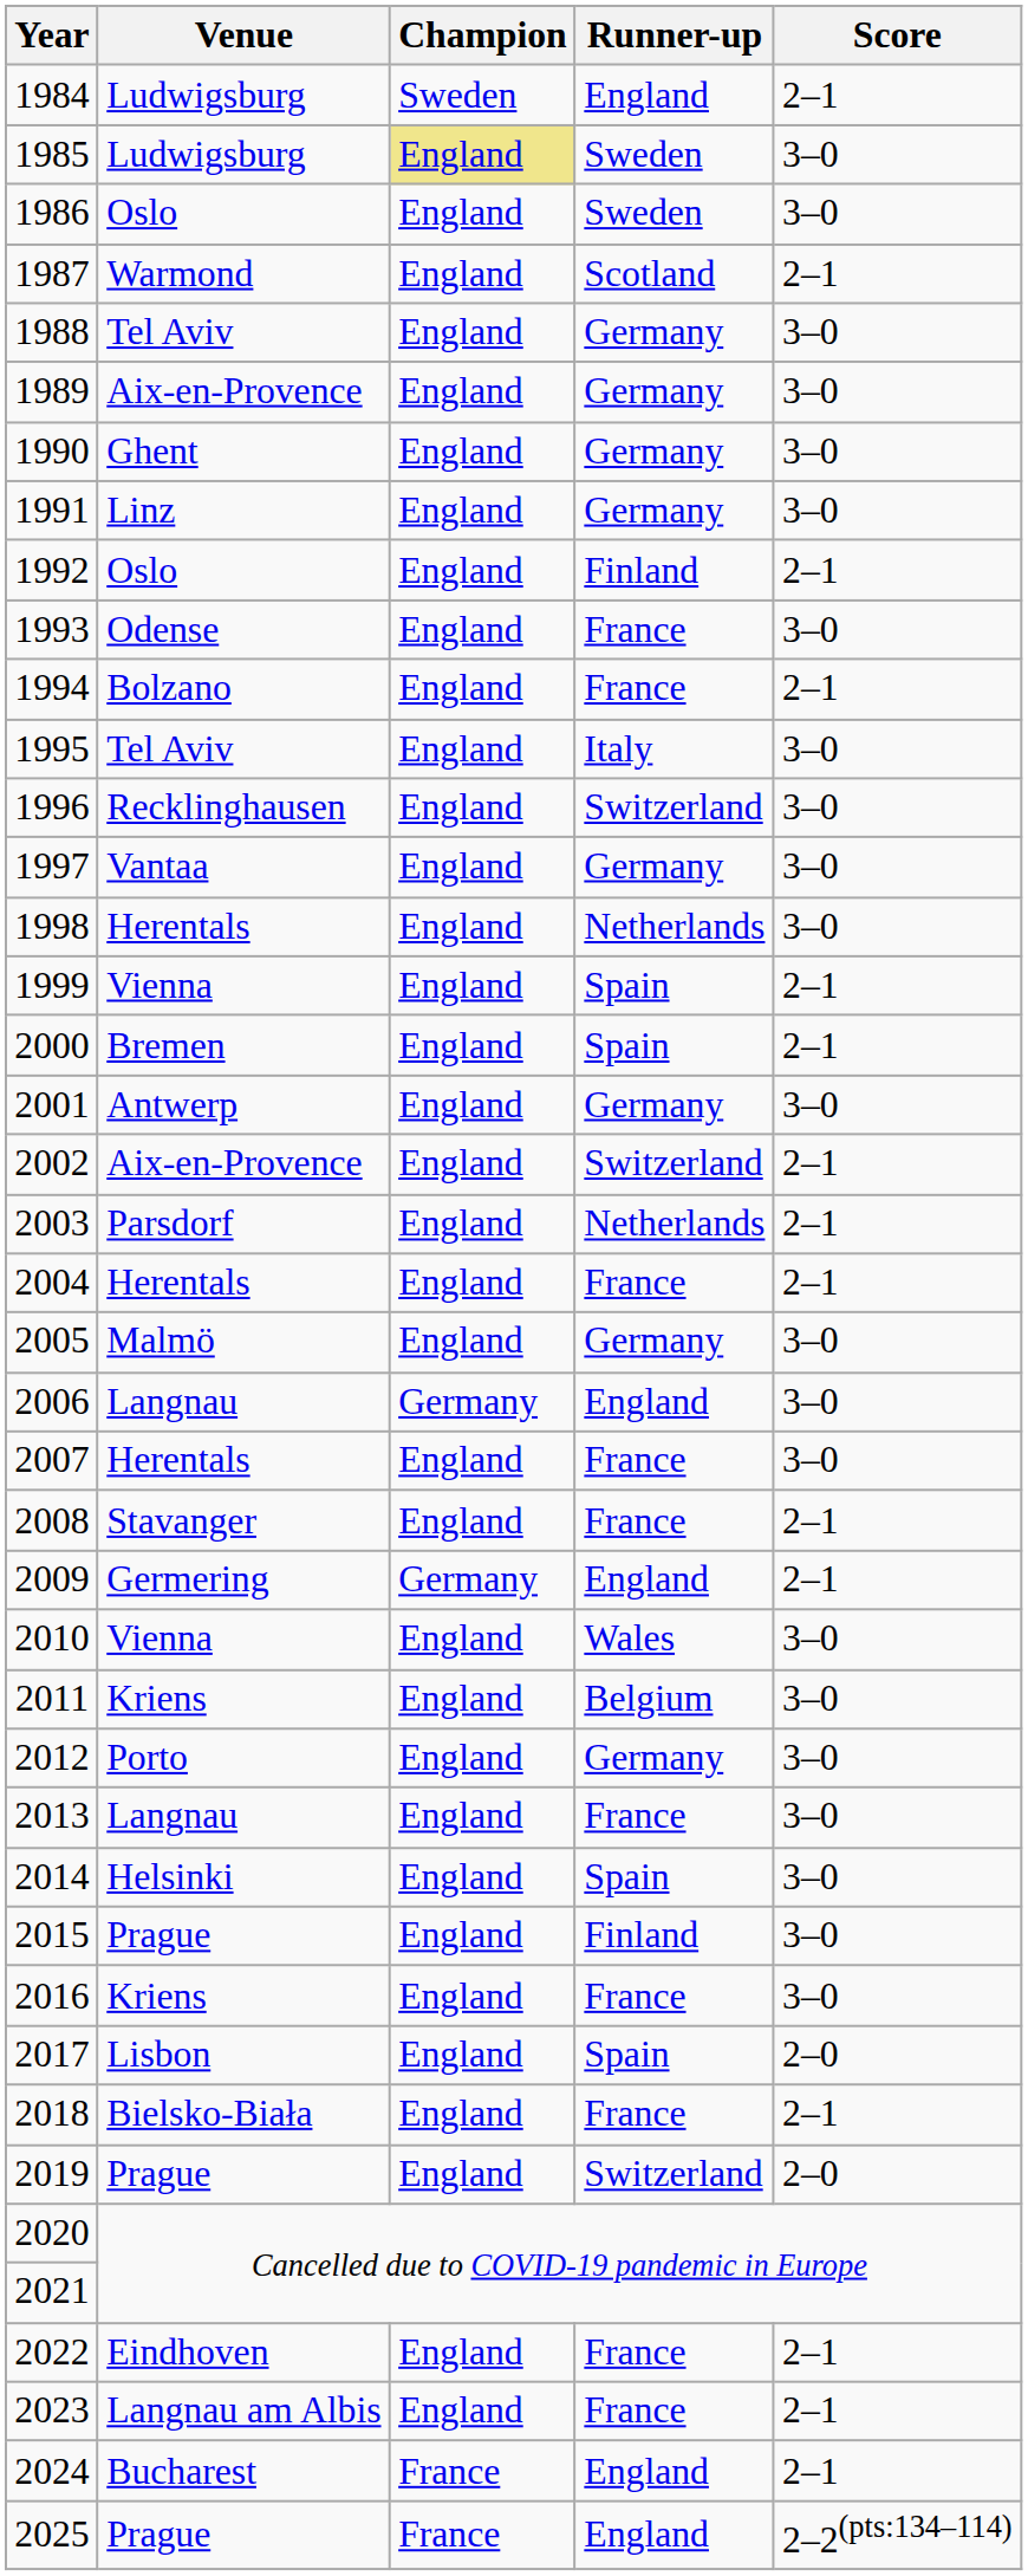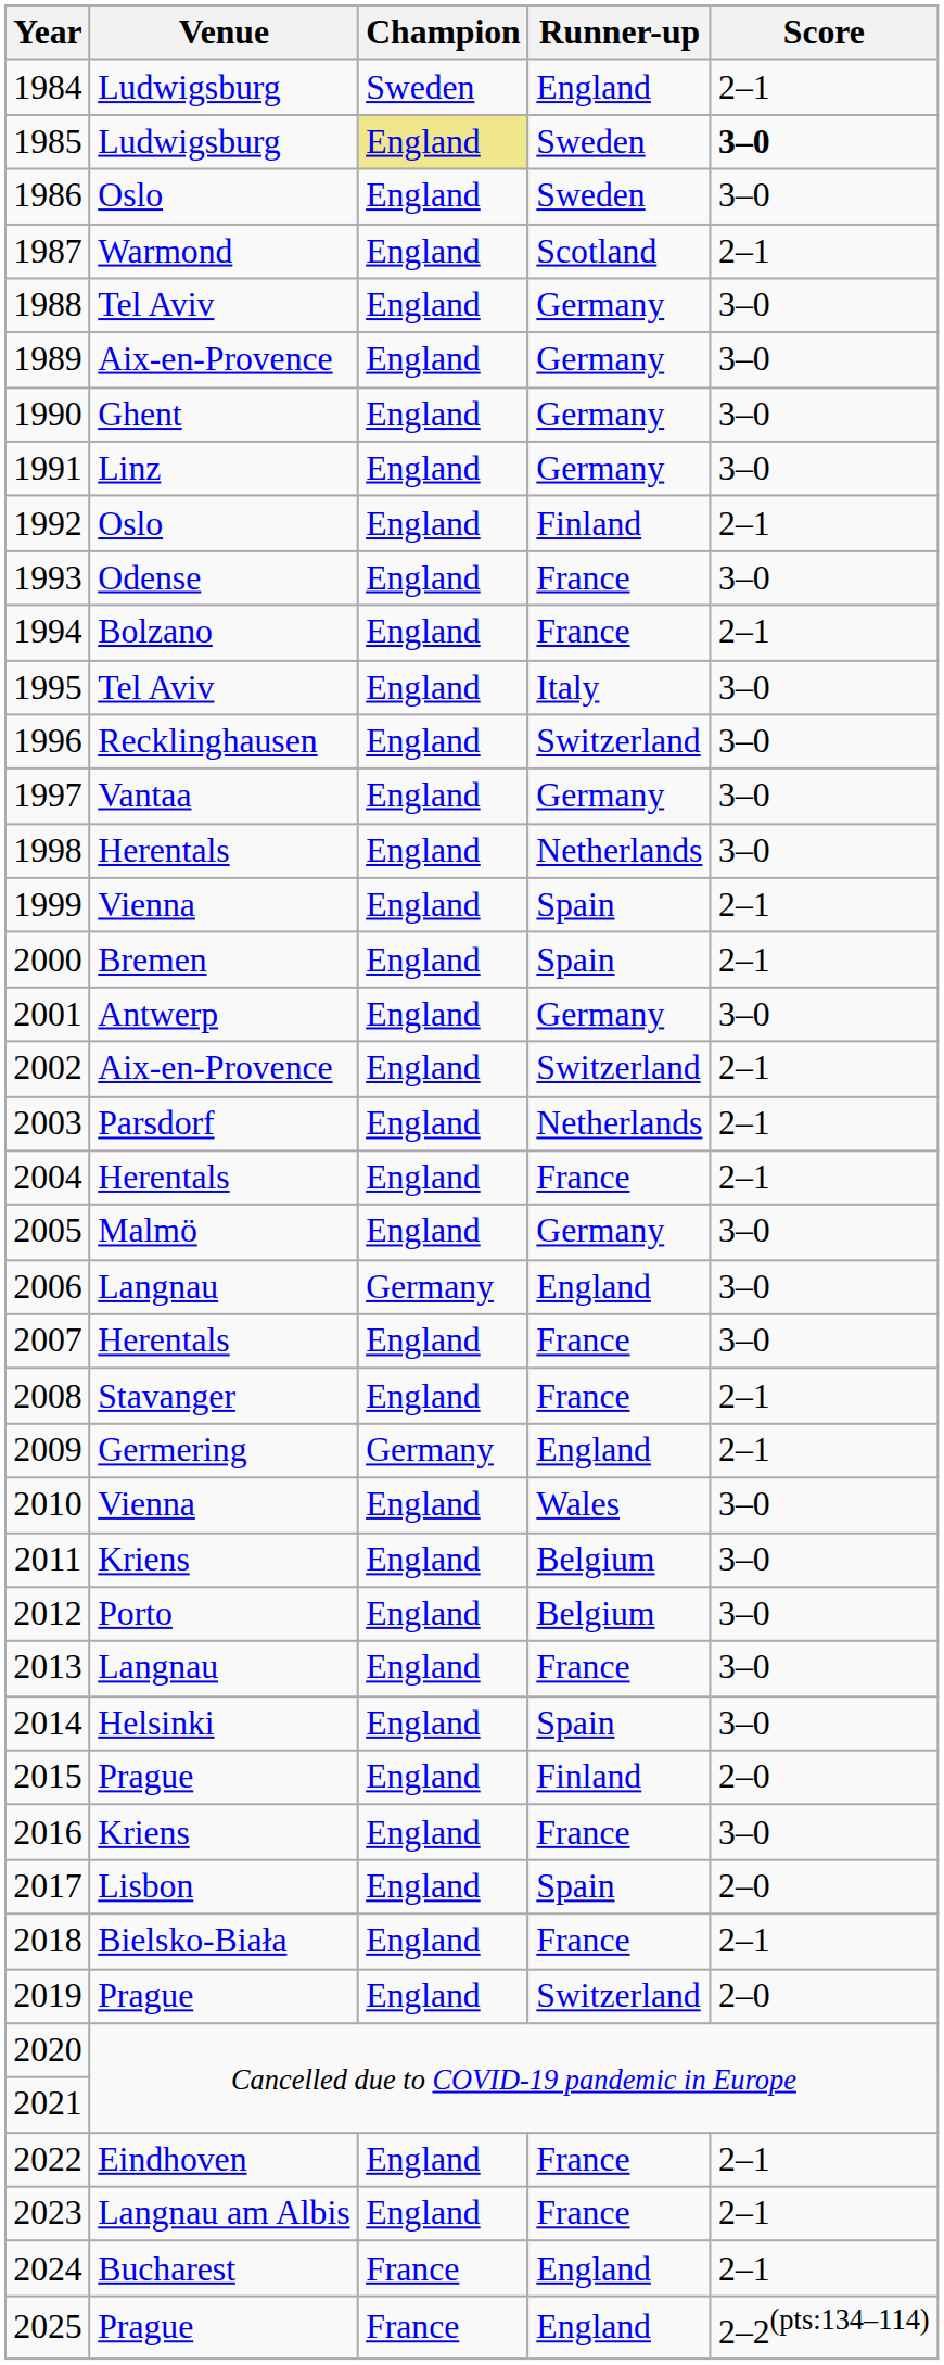1985 | Score: normal -> bold
2012 | Runner-up: Germany -> Belgium
2015 | Score: 3–0 -> 2–0
